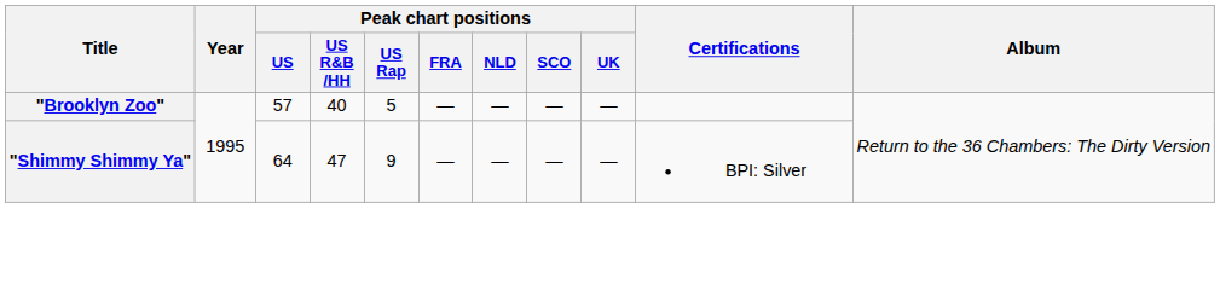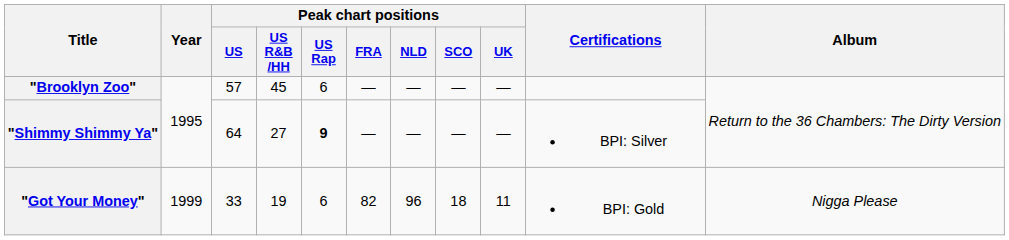"Brooklyn Zoo" | Peak chart positions / US R&B /HH: 40 -> 45
"Brooklyn Zoo" | Peak chart positions / US Rap: 5 -> 6
"Shimmy Shimmy Ya" | Peak chart positions / US R&B /HH: 47 -> 27
"Shimmy Shimmy Ya" | Peak chart positions / US Rap: normal -> bold
+ row: "Got Your Money" | 1999 | 33 | 19 | 6 | 82 | 96 | 18 | 11 | BPI: Gold | Nigga Please
